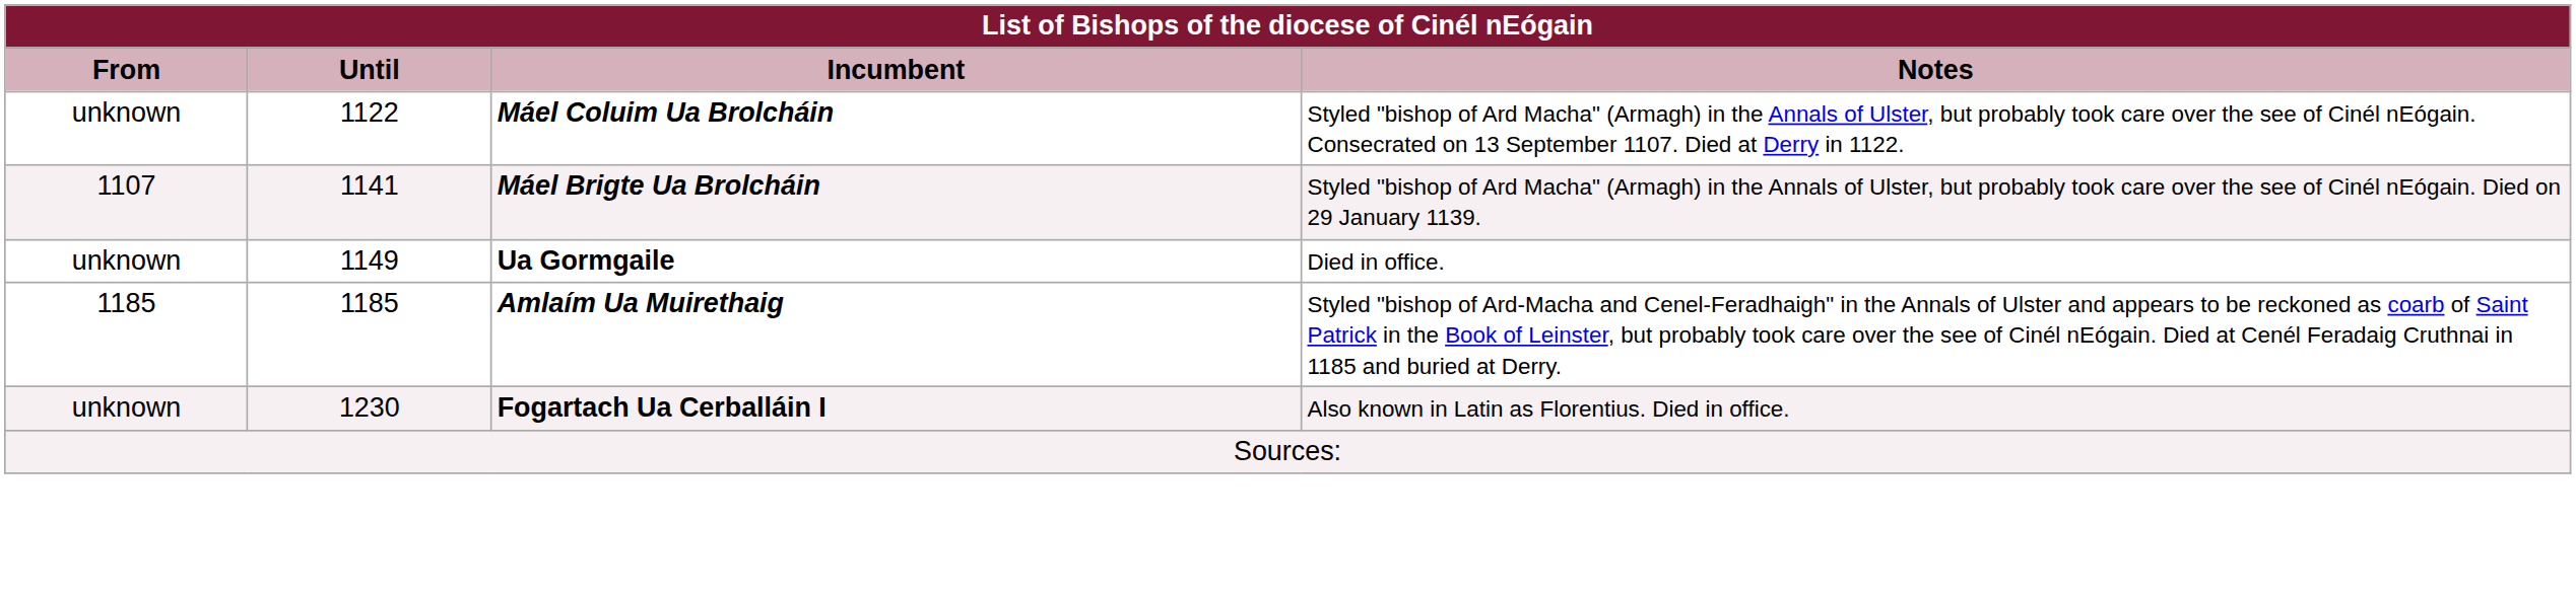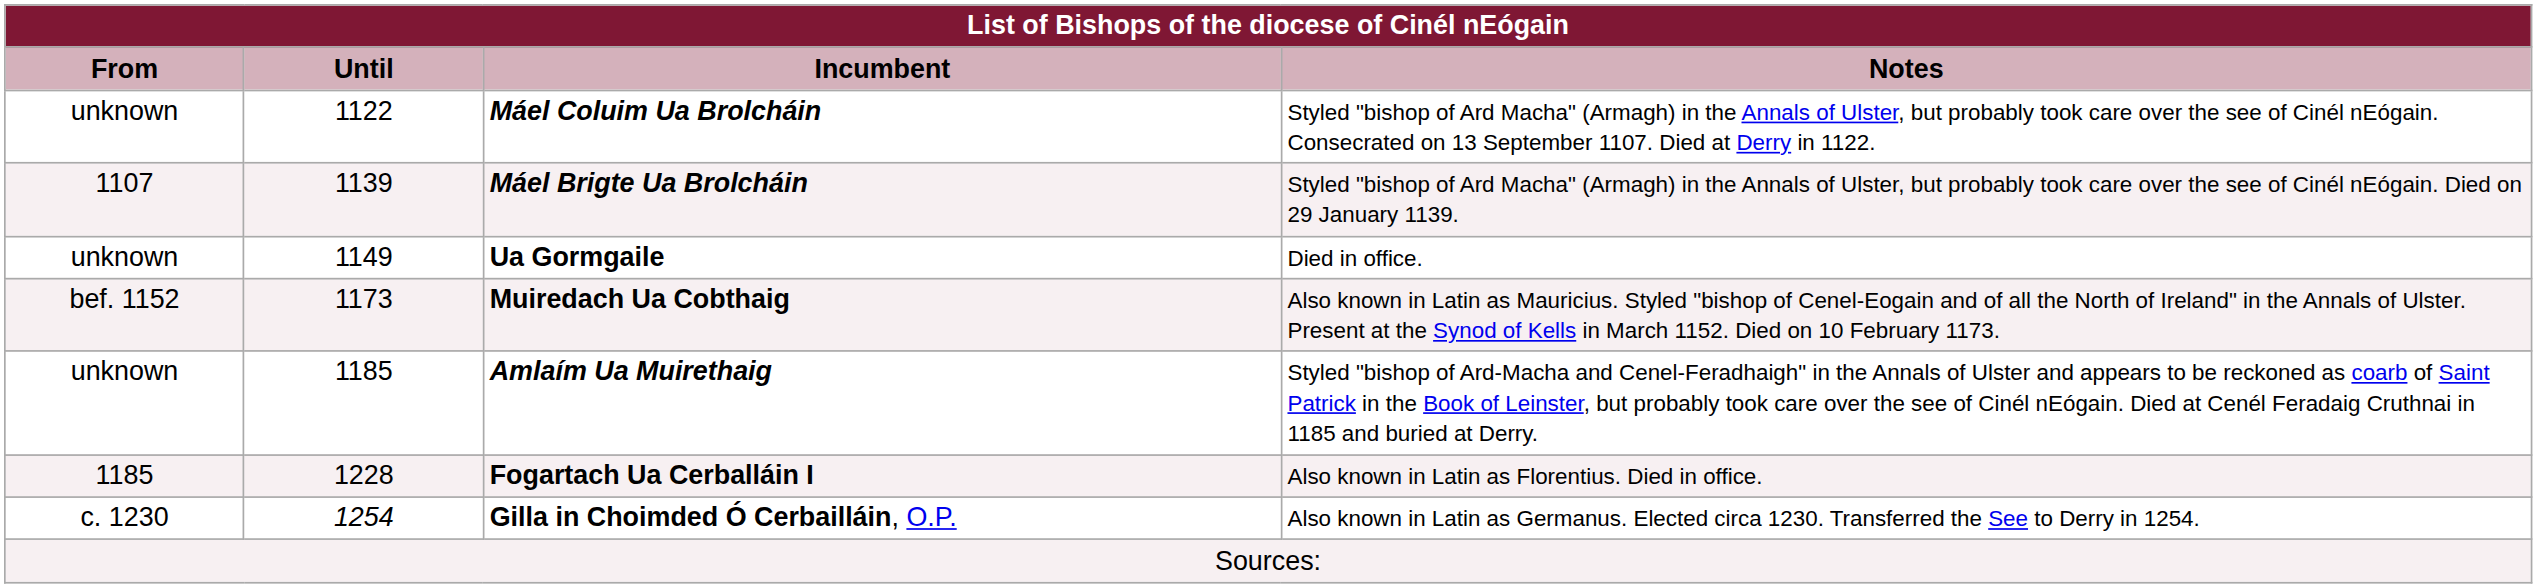Máel Brigte Ua Brolcháin | Until: 1141 -> 1139
+ row: bef. 1152 | 1173 | Muiredach Ua Cobthaig | Also known in Latin as Mauricius. Styled "bishop of Cenel-Eogain and of all the North of Ireland" in the Annals of Ulster. Present at the Synod of Kells in March 1152. Died on 10 February 1173.
Amlaím Ua Muirethaig | From: 1185 -> unknown
Fogartach Ua Cerballáin I | From: unknown -> 1185
Fogartach Ua Cerballáin I | Until: 1230 -> 1228
+ row: c. 1230 | 1254 | Gilla in Choimded Ó Cerbailláin, O.P. | Also known in Latin as Germanus. Elected circa 1230. Transferred the See to Derry in 1254.
